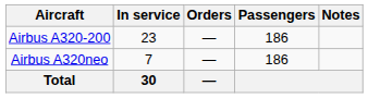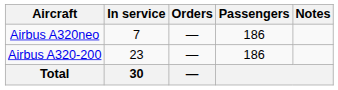rows swapped: Airbus A320-200 <-> Airbus A320neo
